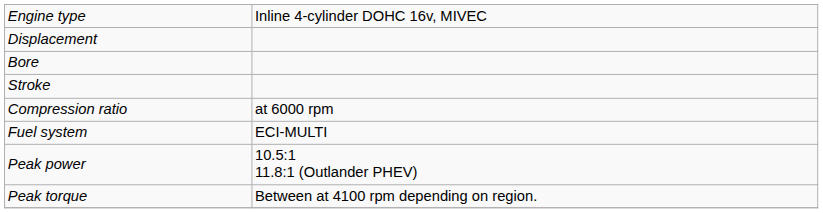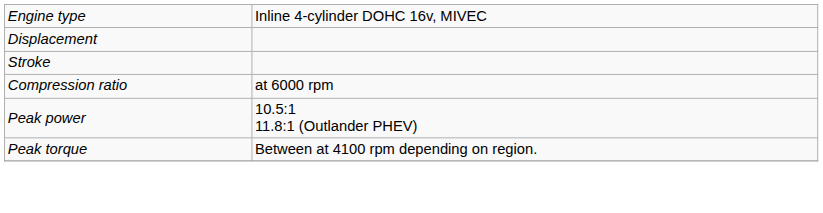- row: Bore
- row: Fuel system | ECI-MULTI
